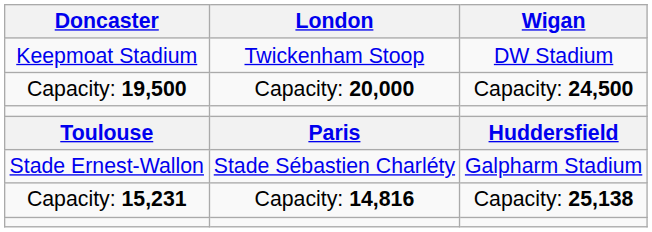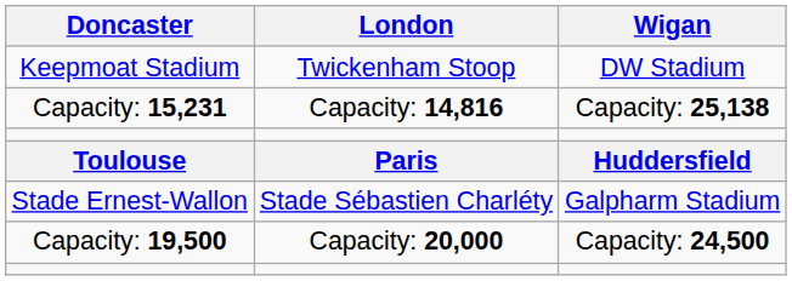rows swapped: Capacity: 15,231 <-> Capacity: 19,500
